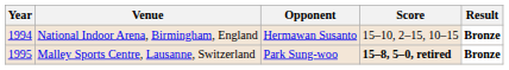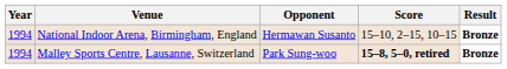Malley Sports Centre, Lausanne, Switzerland | Year: 1995 -> 1994
